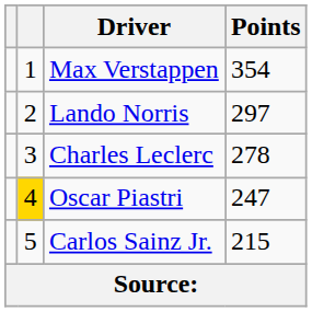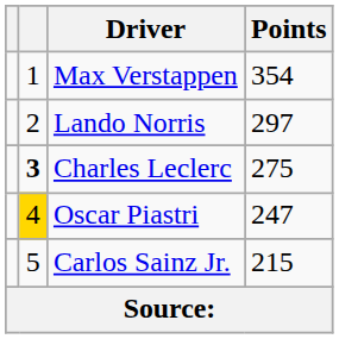Charles Leclerc | column 2: normal -> bold
Charles Leclerc | Points: 278 -> 275
